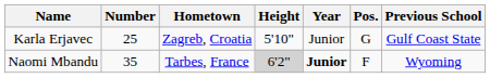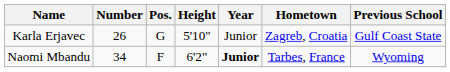columns swapped: Pos. <-> Hometown
Karla Erjavec | Number: 25 -> 26
Naomi Mbandu | Number: 35 -> 34
Naomi Mbandu | Height: lightgrey background -> no background
